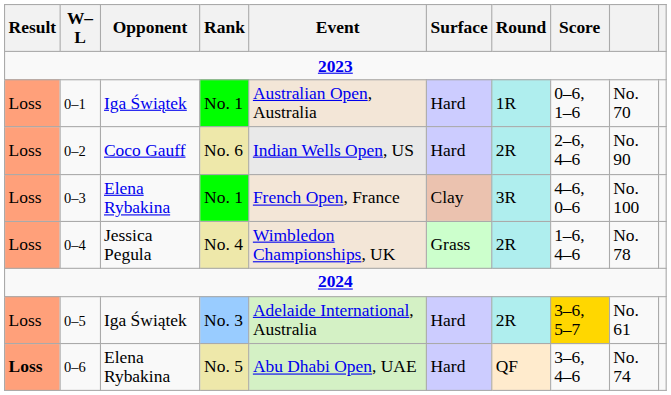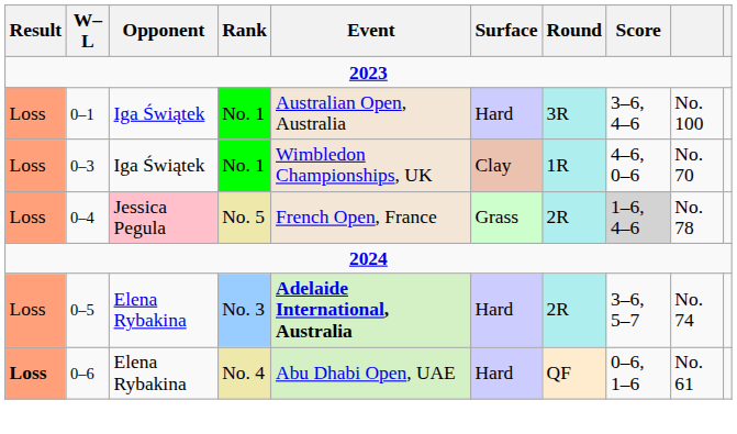0–1 | Round: 1R -> 3R
0–1 | Score: 0–6, 1–6 -> 3–6, 4–6
0–1 | column 9: No. 70 -> No. 100
- row: Loss | 0–2 | Coco Gauff | No. 6 | Indian Wells Open, US | Hard | 2R | 2–6, 4–6 | No. 90
0–3 | Opponent: Elena Rybakina -> Iga Świątek
0–3 | Event: French Open, France -> Wimbledon Championships, UK
0–3 | Round: 3R -> 1R
0–3 | column 9: No. 100 -> No. 70
0–4 | Opponent: no background -> pink background
0–4 | Rank: No. 4 -> No. 5
0–4 | Event: Wimbledon Championships, UK -> French Open, France
0–4 | Score: no background -> lightgrey background
0–5 | Opponent: Iga Świątek -> Elena Rybakina
0–5 | Event: normal -> bold
0–5 | Score: gold background -> no background
0–5 | column 9: No. 61 -> No. 74
0–6 | Rank: No. 5 -> No. 4
0–6 | Score: 3–6, 4–6 -> 0–6, 1–6
0–6 | column 9: No. 74 -> No. 61
